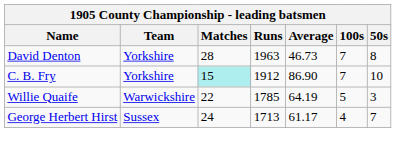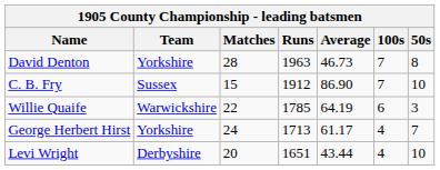C. B. Fry | Team: Yorkshire -> Sussex
C. B. Fry | Matches: paleturquoise background -> no background
Willie Quaife | 100s: 5 -> 6
George Herbert Hirst | Team: Sussex -> Yorkshire
+ row: Levi Wright | Derbyshire | 20 | 1651 | 43.44 | 4 | 10
